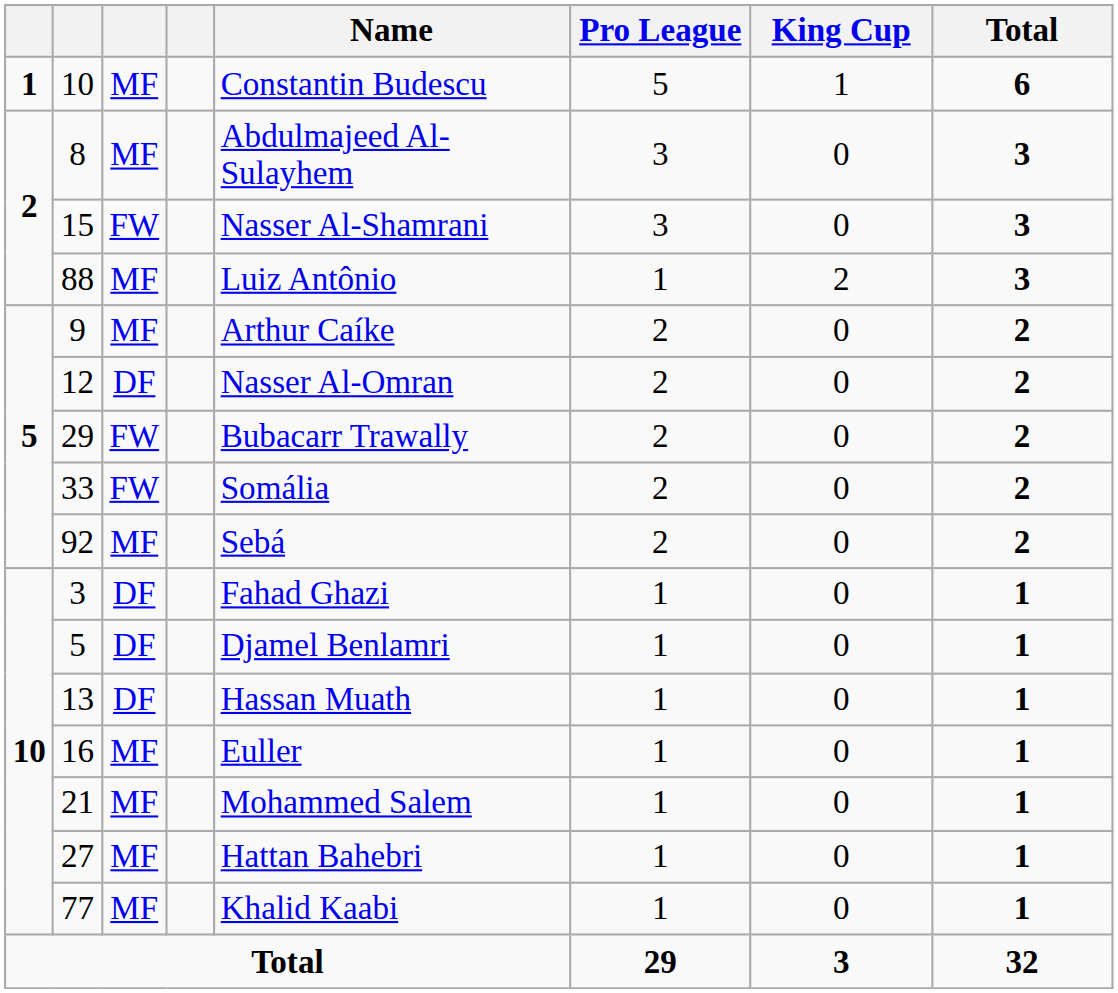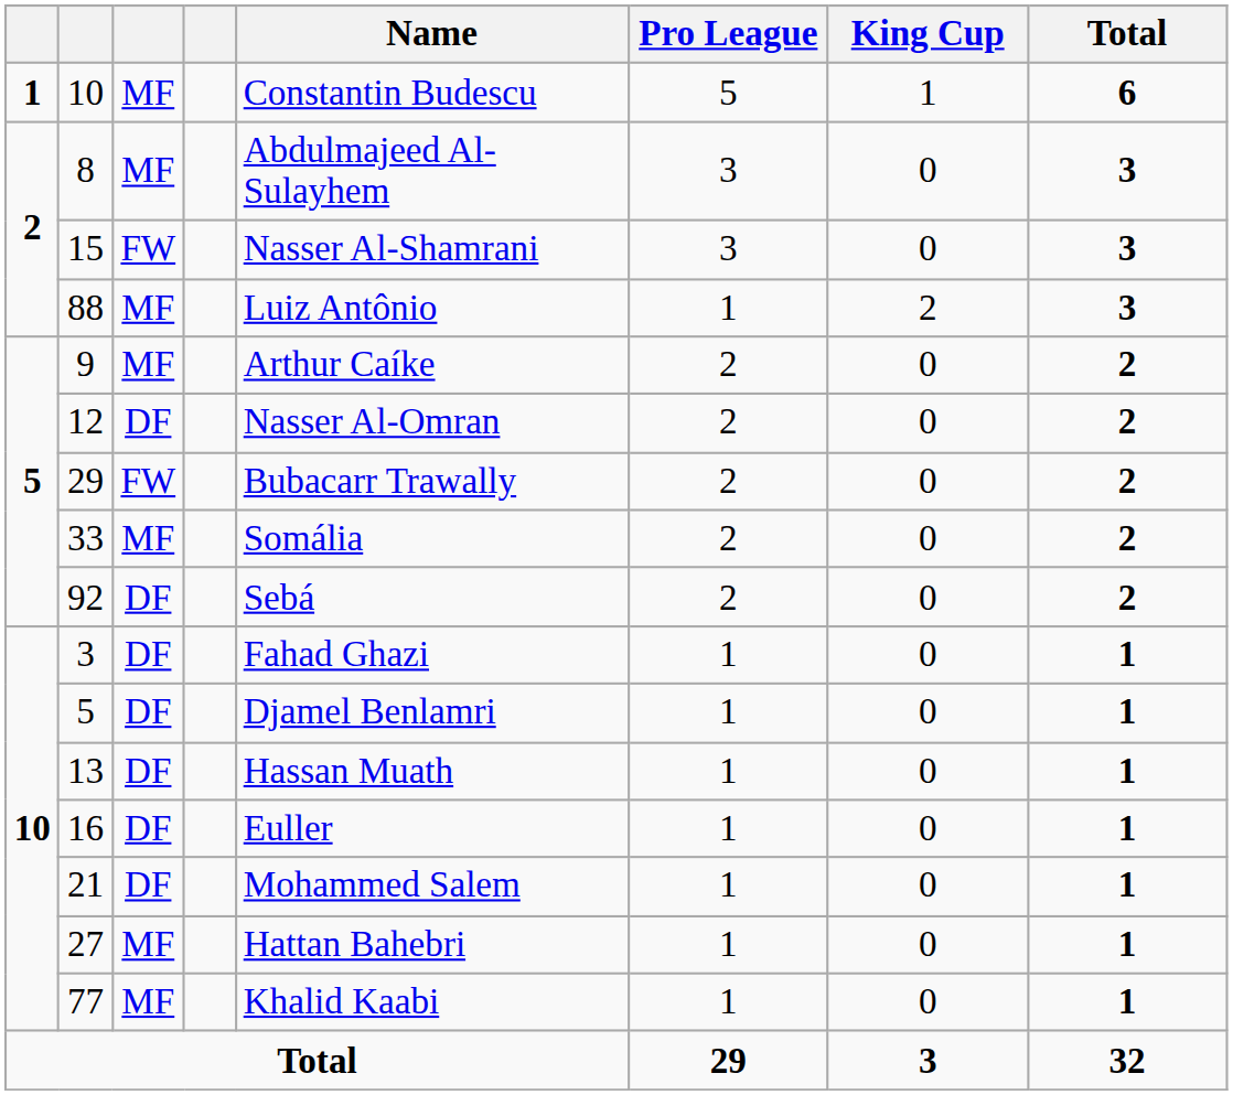33 | column 3: FW -> MF
92 | column 3: MF -> DF
16 | column 3: MF -> DF
21 | column 3: MF -> DF
